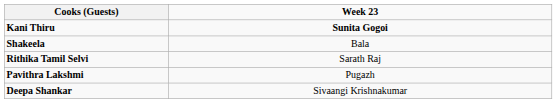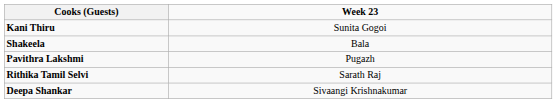Kani Thiru | Week 23: bold -> normal
rows swapped: Pavithra Lakshmi <-> Rithika Tamil Selvi
